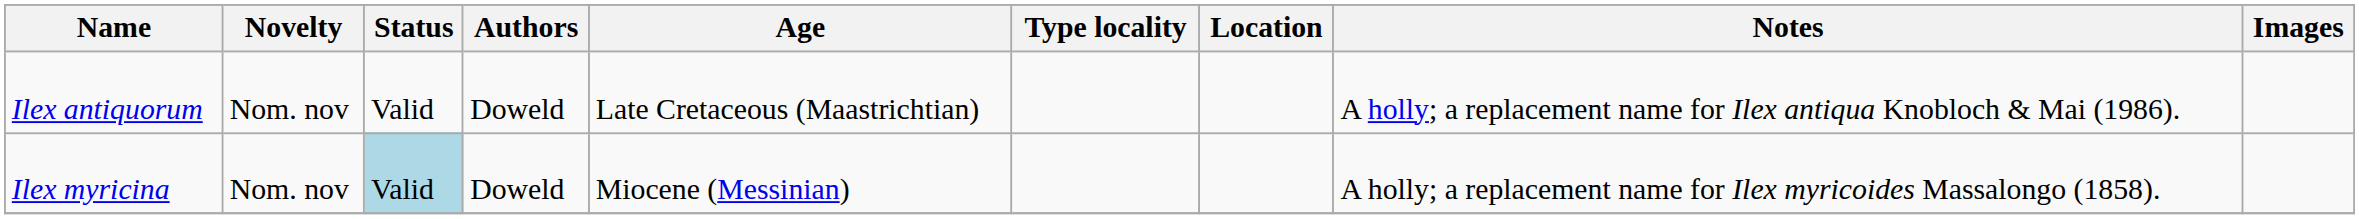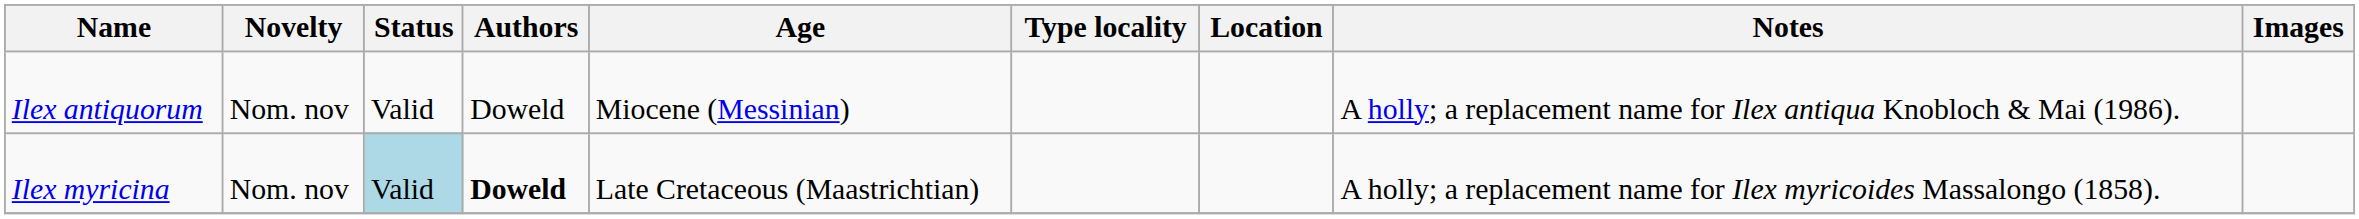Ilex antiquorum | Age: Late Cretaceous (Maastrichtian) -> Miocene (Messinian)
Ilex myricina | Authors: normal -> bold
Ilex myricina | Age: Miocene (Messinian) -> Late Cretaceous (Maastrichtian)
